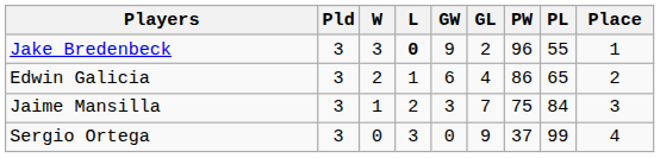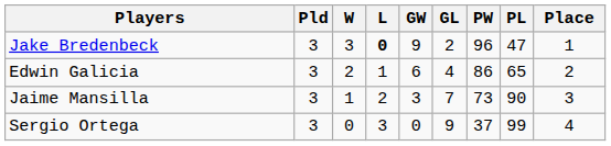Jake Bredenbeck | PL: 55 -> 47
Jaime Mansilla | PW: 75 -> 73
Jaime Mansilla | PL: 84 -> 90
